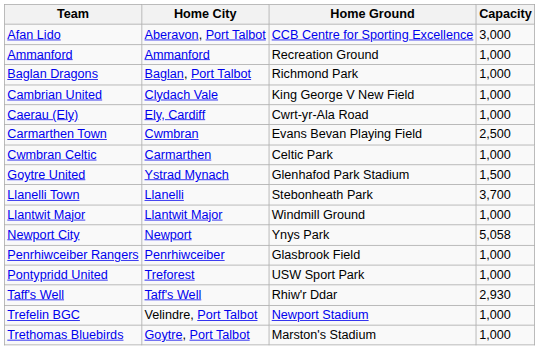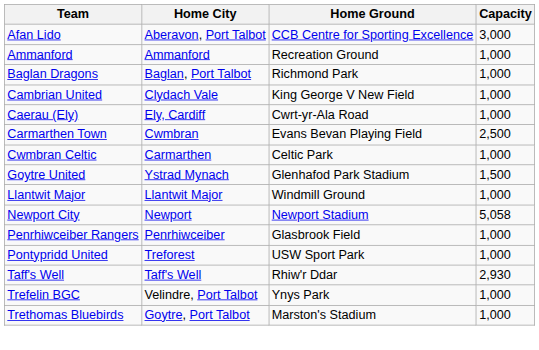- row: Llanelli Town | Llanelli | Stebonheath Park | 3,700
Newport City | Home Ground: Ynys Park -> Newport Stadium
Trefelin BGC | Home Ground: Newport Stadium -> Ynys Park
